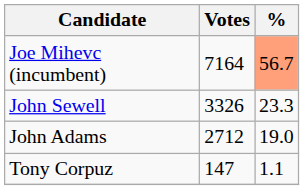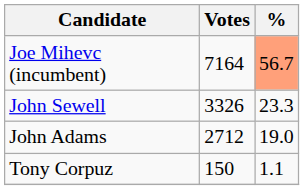Tony Corpuz | Votes: 147 -> 150
